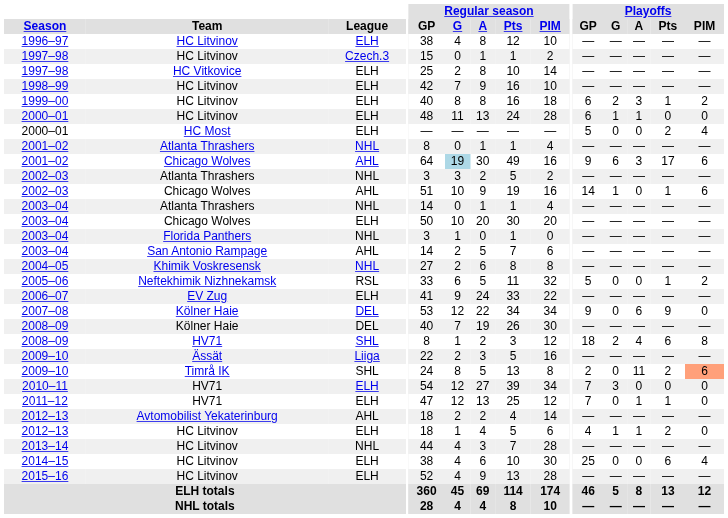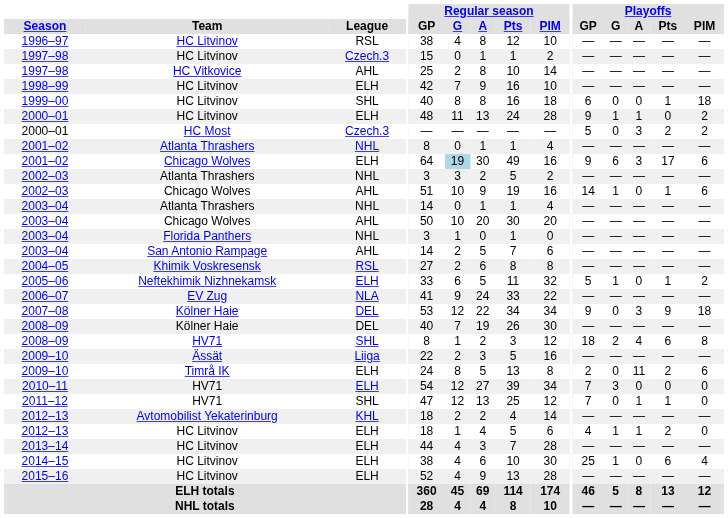1996–97 | League: ELH -> RSL
1997–98 / HC Vitkovice | League: ELH -> AHL
1999–00 | League: ELH -> SHL
1999–00 | Playoffs / G: 2 -> 0
1999–00 | Playoffs / A: 3 -> 0
1999–00 | Playoffs / PIM: 2 -> 18
2000–01 / HC Litvinov | Playoffs / GP: 6 -> 9
2000–01 / HC Litvinov | Playoffs / PIM: 0 -> 2
2000–01 / HC Most | League: ELH -> Czech.3
2000–01 / HC Most | Playoffs / A: 0 -> 3
2000–01 / HC Most | Playoffs / PIM: 4 -> 2
2001–02 / Chicago Wolves | League: AHL -> ELH
2003–04 / Chicago Wolves | League: ELH -> AHL
2004–05 | League: NHL -> RSL
2005–06 | League: RSL -> ELH
2005–06 | Playoffs / G: 0 -> 1
2006–07 | League: ELH -> NLA
2007–08 | Playoffs / A: 6 -> 3
2007–08 | Playoffs / PIM: 0 -> 18
2009–10 / Timrå IK | League: SHL -> ELH
2009–10 / Timrå IK | Playoffs / PIM: lightsalmon background -> no background
2011–12 | League: ELH -> SHL
2012–13 / Avtomobilist Yekaterinburg | League: AHL -> KHL
2013–14 | League: NHL -> ELH
2014–15 | Playoffs / G: 0 -> 1
